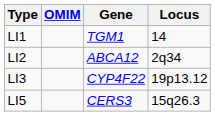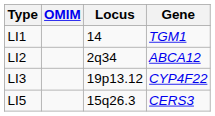columns swapped: Gene <-> Locus
